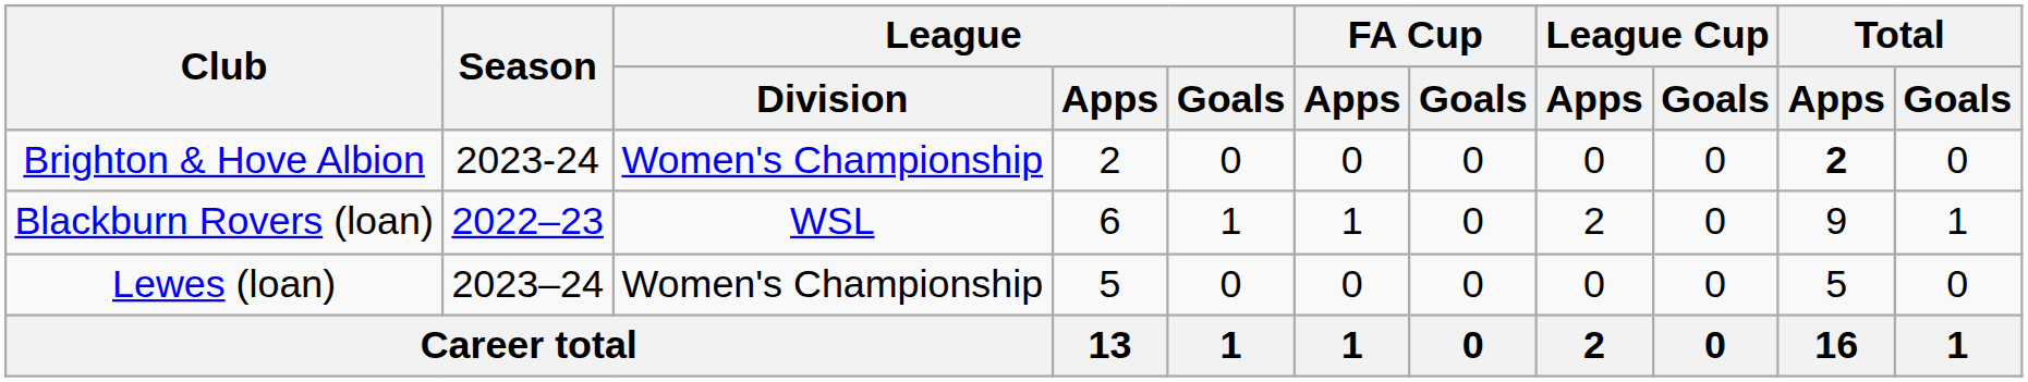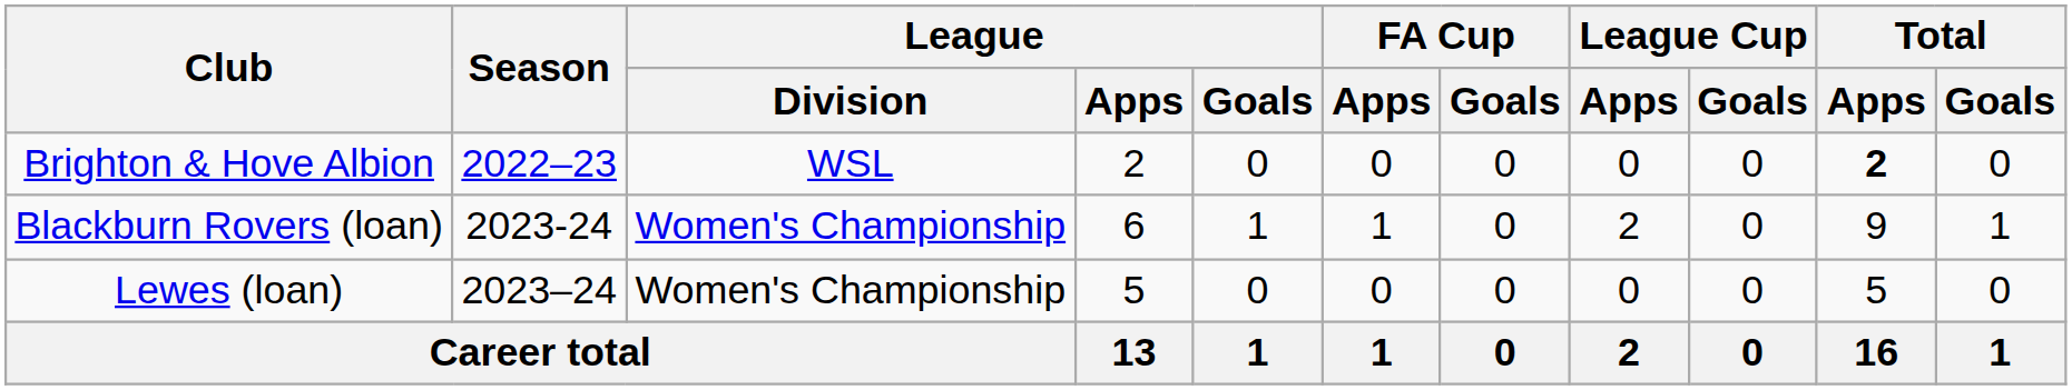Brighton & Hove Albion | Season: 2023-24 -> 2022–23
Brighton & Hove Albion | League / Division: Women's Championship -> WSL
Blackburn Rovers (loan) | Season: 2022–23 -> 2023-24
Blackburn Rovers (loan) | League / Division: WSL -> Women's Championship
